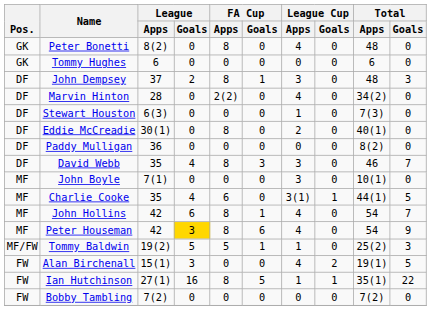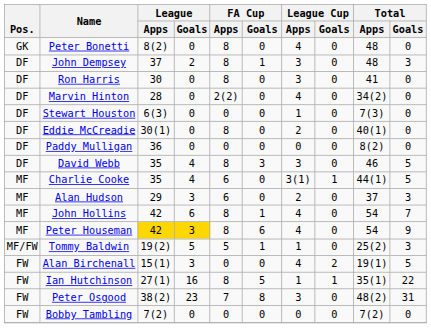- row: GK | Tommy Hughes | 6 | 0 | 0 | 0 | 0 | 0 | 6 | 0
+ row: DF | Ron Harris | 30 | 0 | 8 | 0 | 3 | 0 | 41 | 0
David Webb | Total / Goals: 7 -> 5
- row: MF | John Boyle | 7(1) | 0 | 0 | 0 | 3 | 0 | 10(1) | 0
+ row: MF | Alan Hudson | 29 | 3 | 6 | 0 | 2 | 0 | 37 | 3
Peter Houseman | League / Apps: no background -> gold background
+ row: FW | Peter Osgood | 38(2) | 23 | 7 | 8 | 3 | 0 | 48(2) | 31
